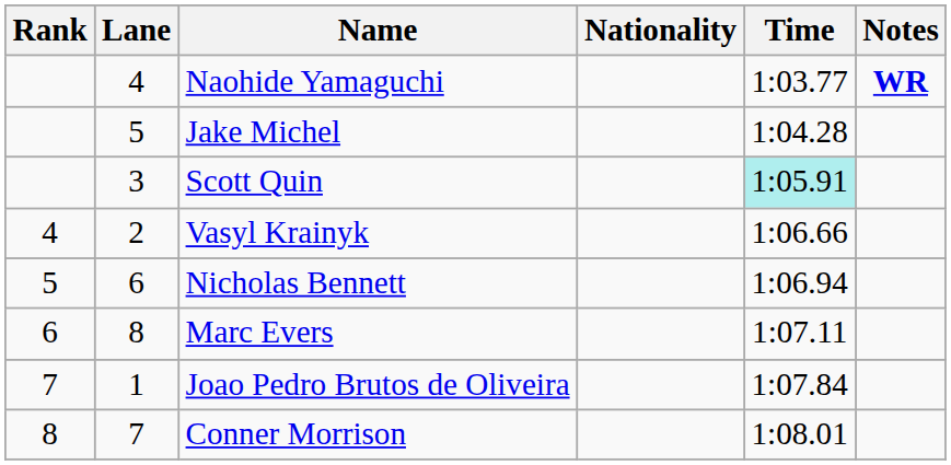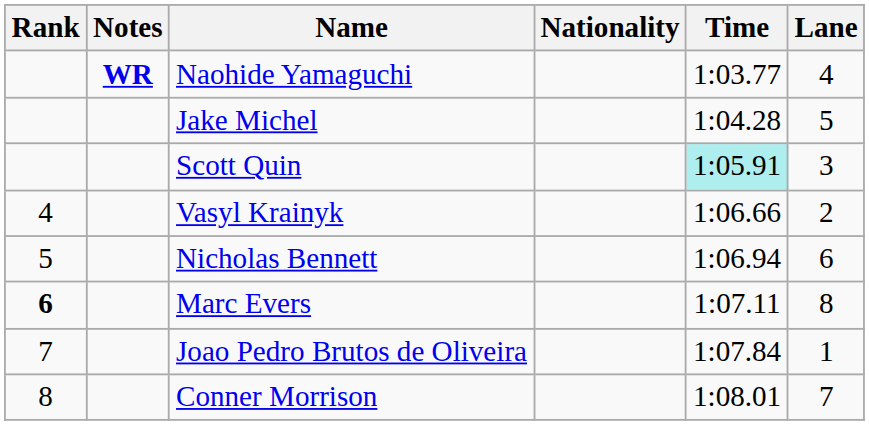columns swapped: Lane <-> Notes
Marc Evers | Rank: normal -> bold
